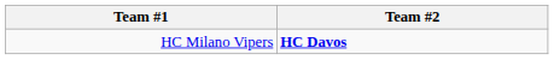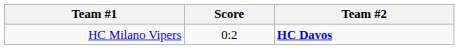+ column: Score | 0:2
